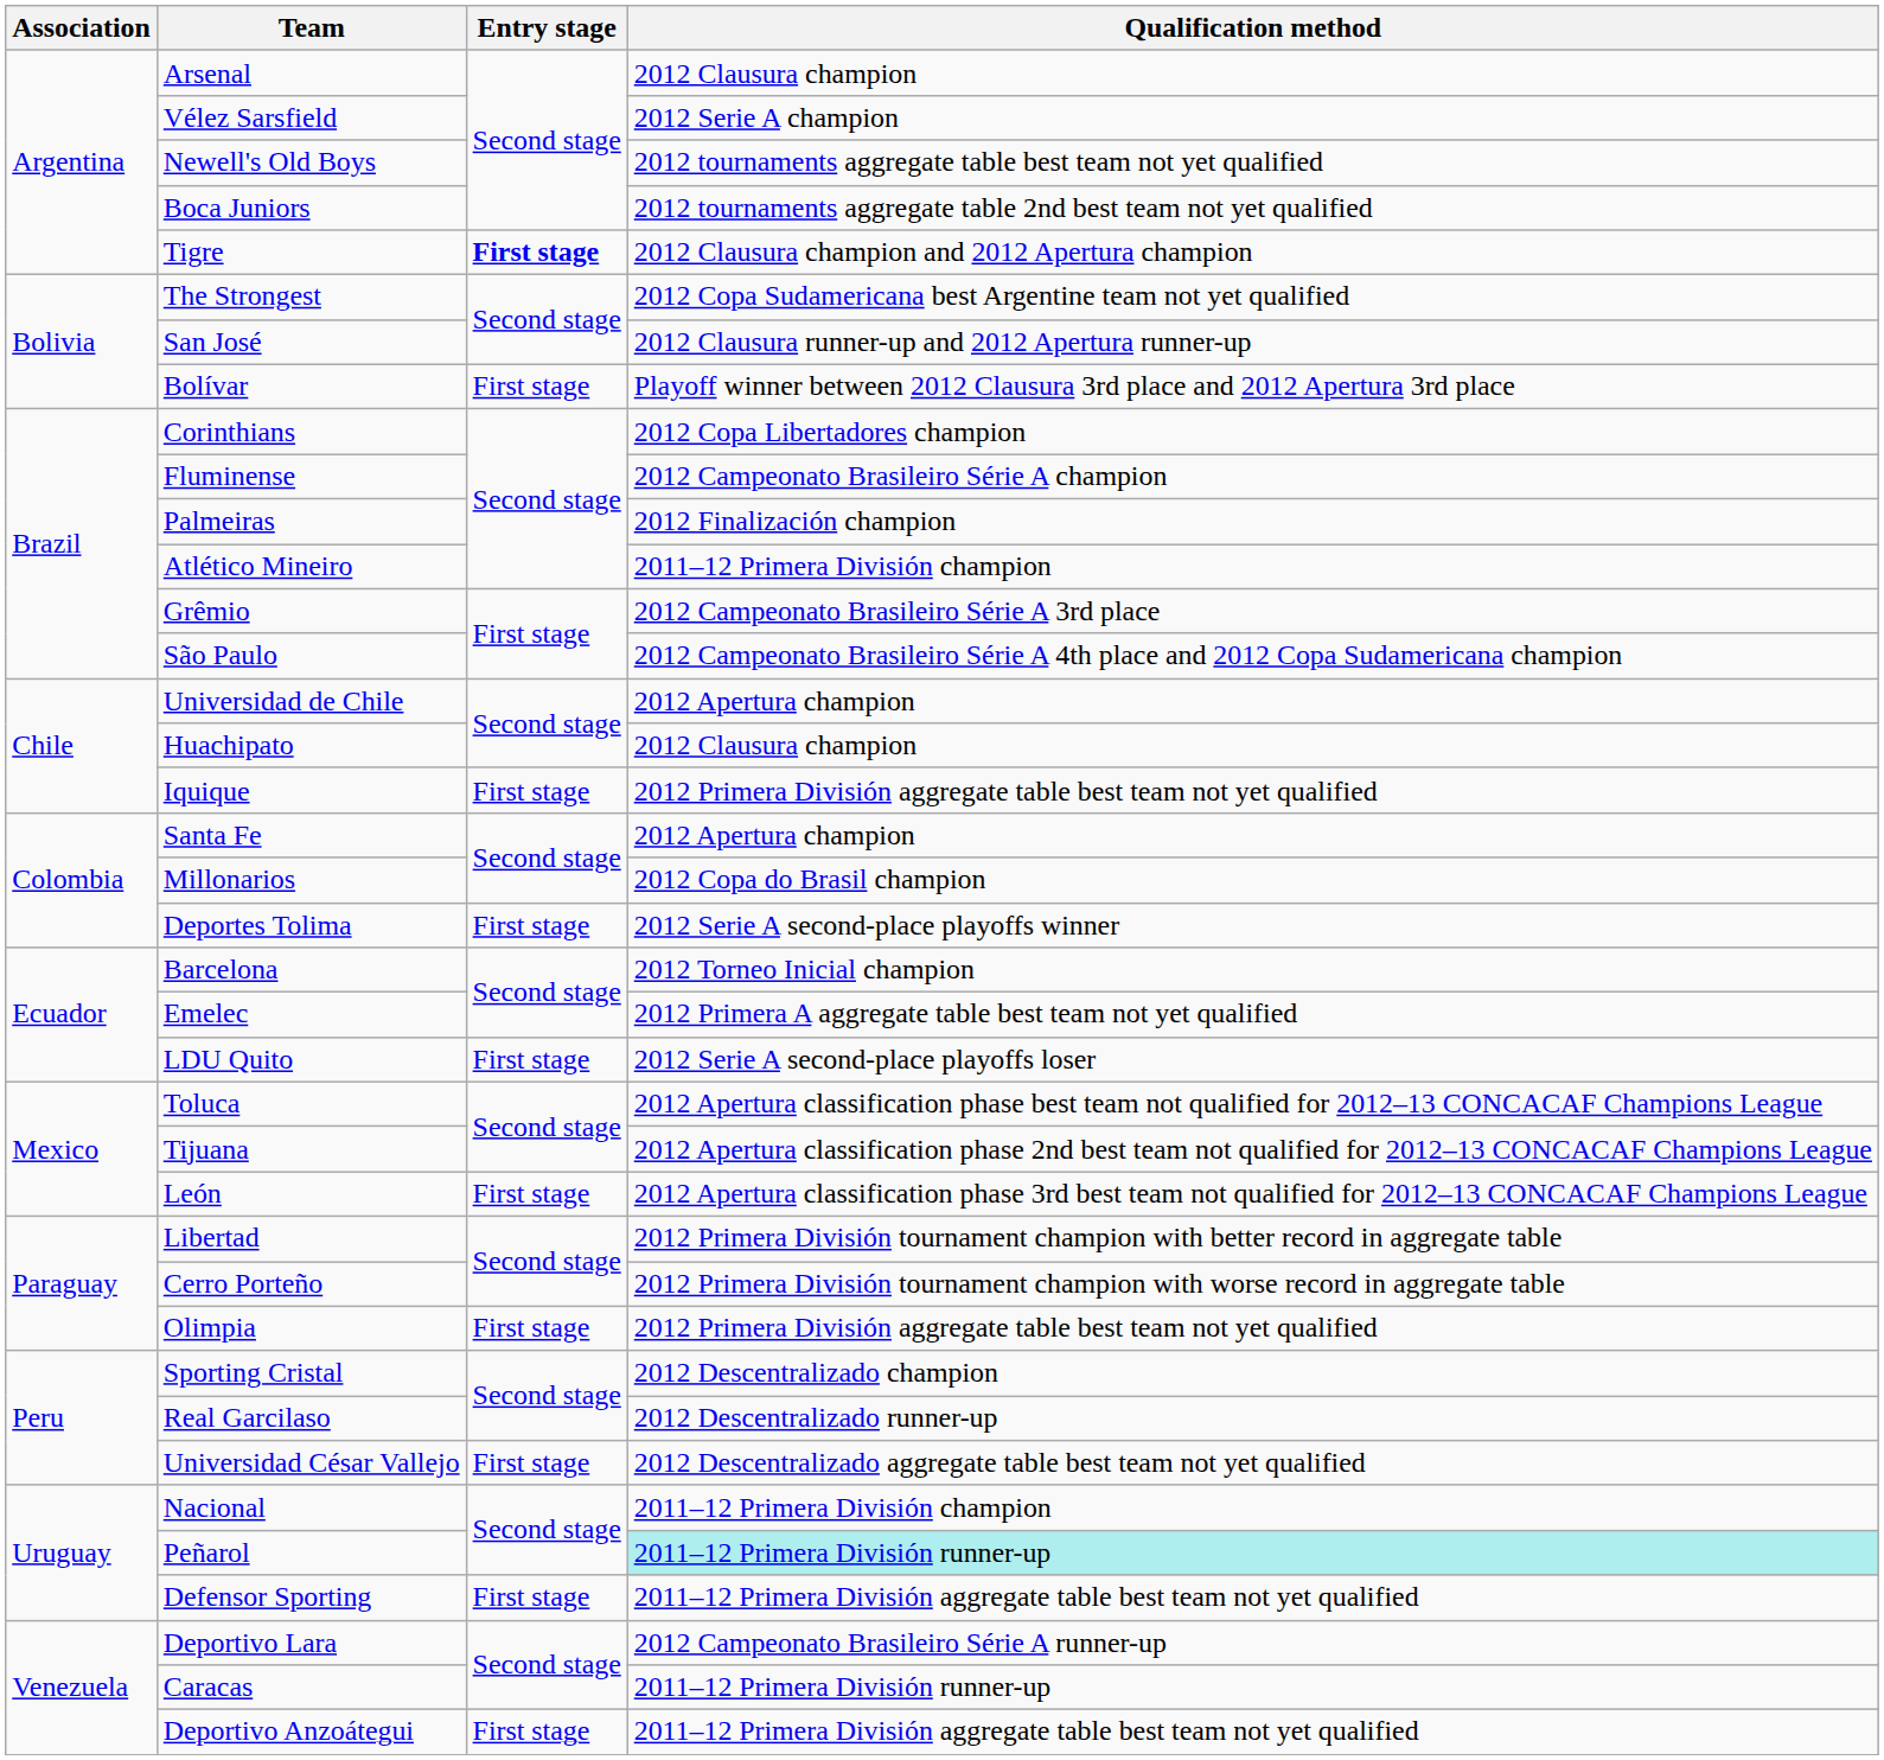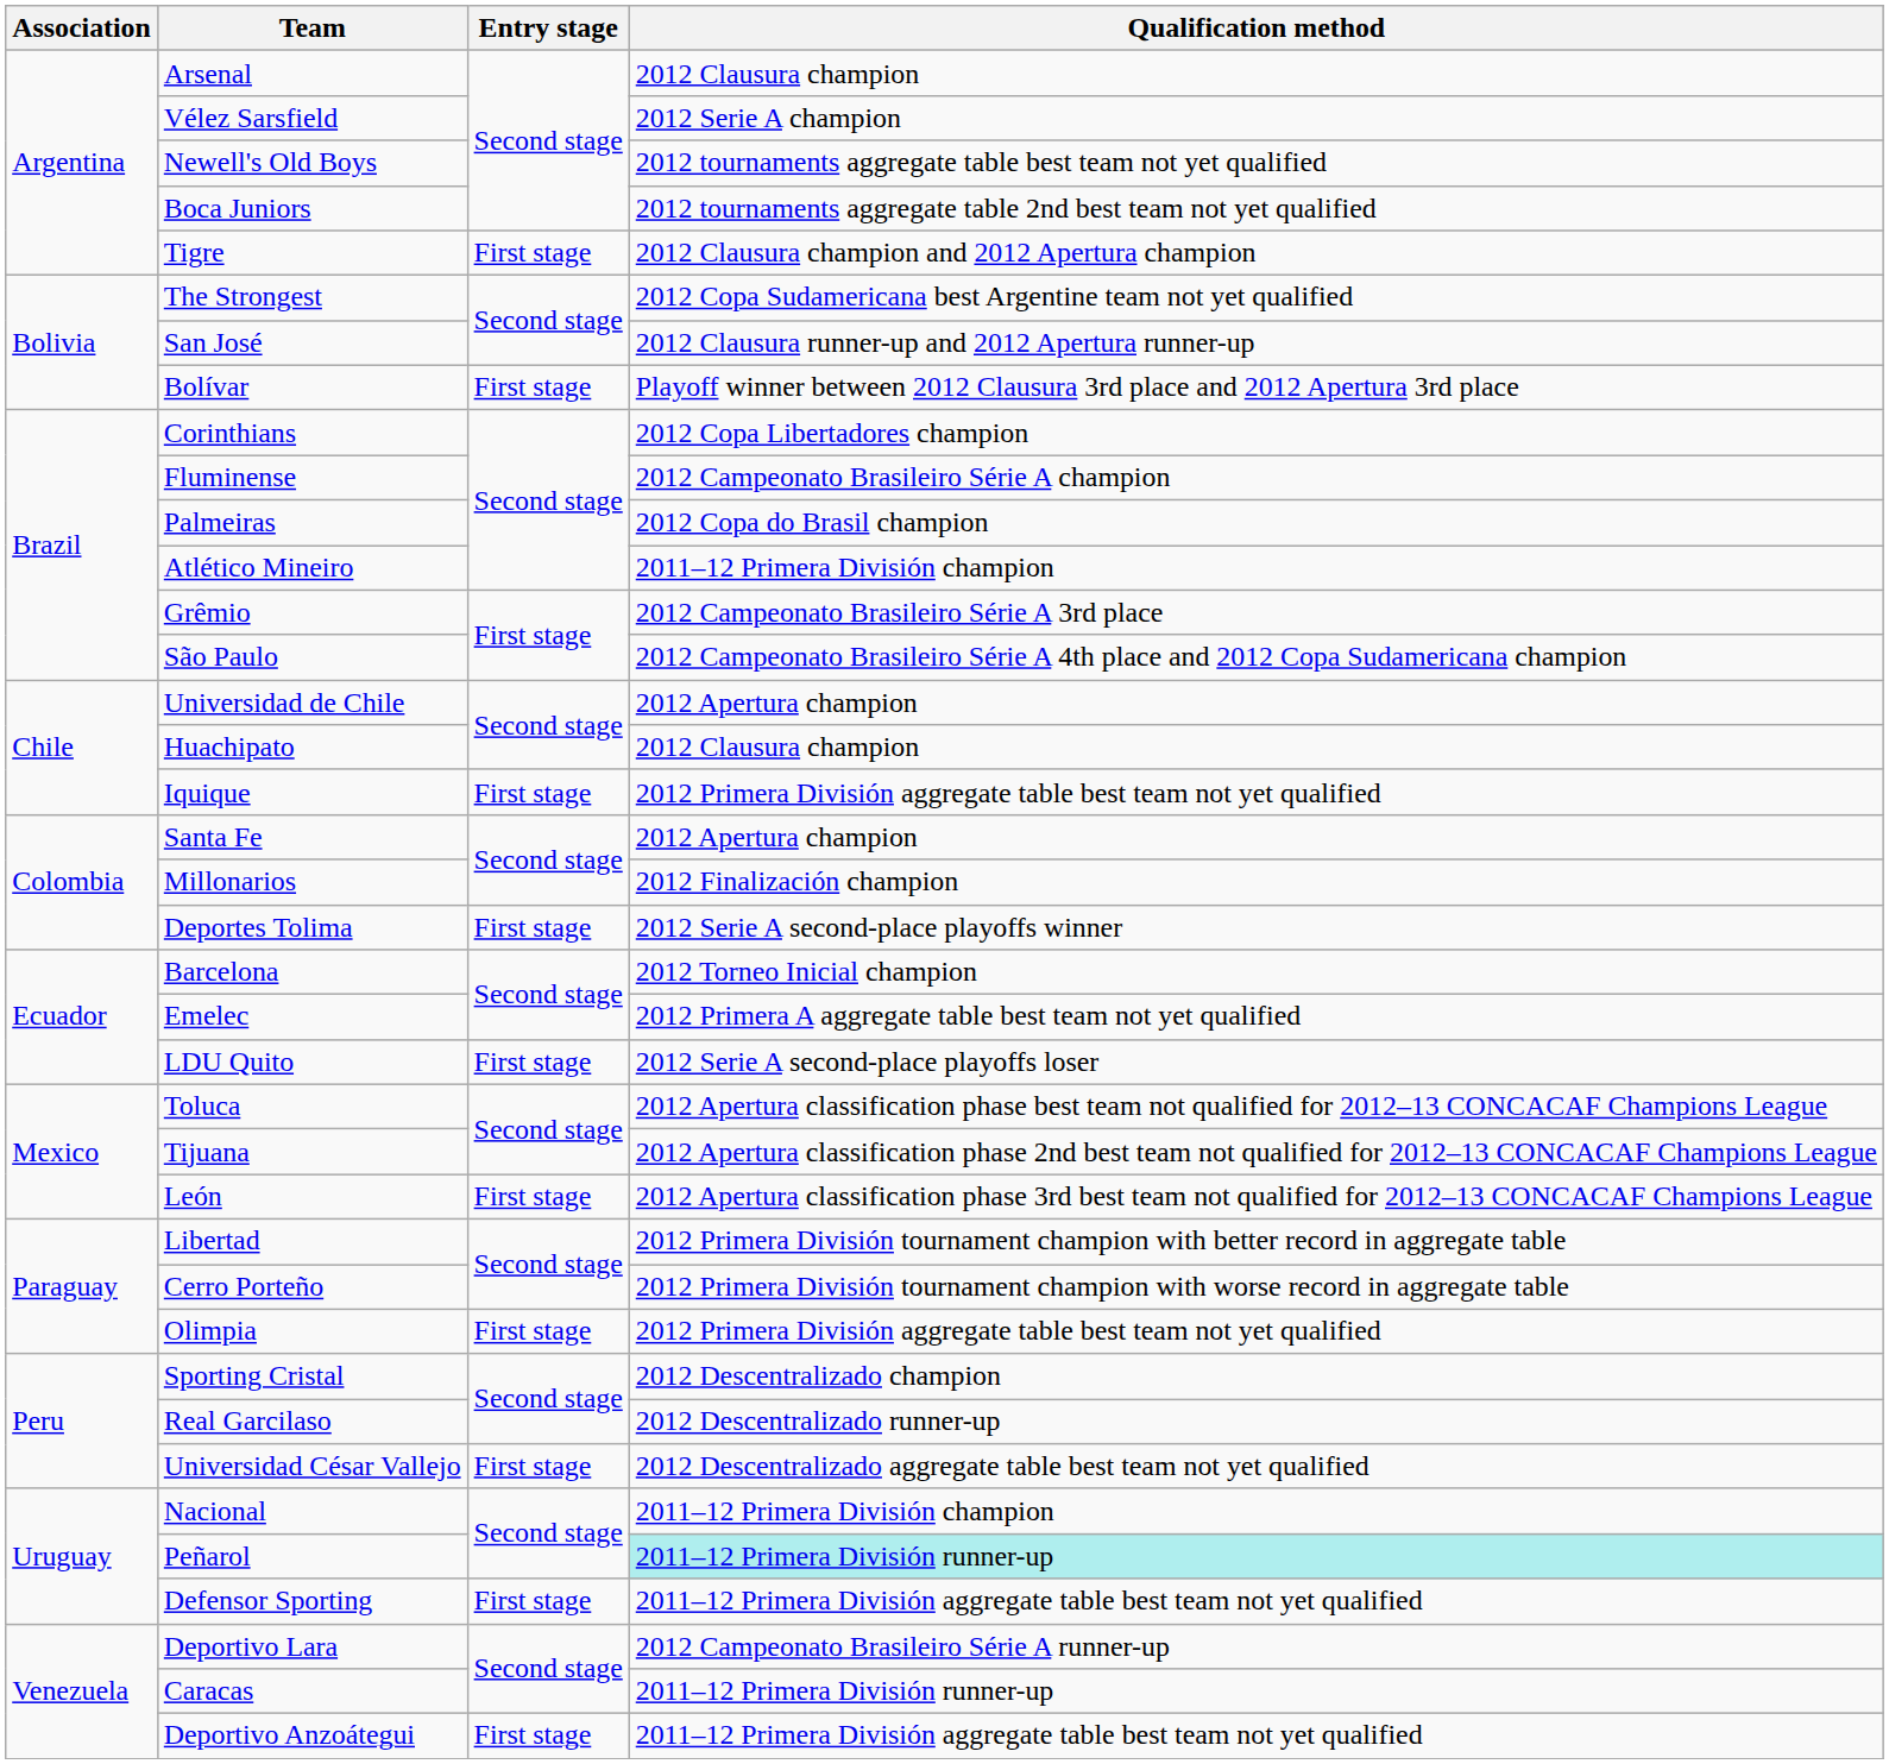Tigre | Entry stage: bold -> normal
Palmeiras | Qualification method: 2012 Finalización champion -> 2012 Copa do Brasil champion
Millonarios | Qualification method: 2012 Copa do Brasil champion -> 2012 Finalización champion
